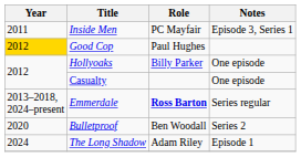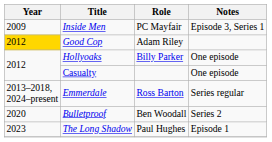Inside Men | Year: 2011 -> 2009
Good Cop | Role: Paul Hughes -> Adam Riley
Emmerdale | Role: bold -> normal
The Long Shadow | Year: 2024 -> 2023
The Long Shadow | Role: Adam Riley -> Paul Hughes
